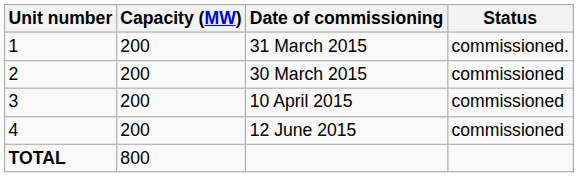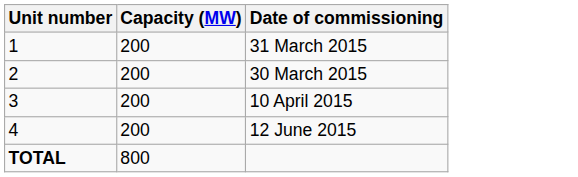- column: Status | commissioned. | commissioned | commissioned | commissioned
